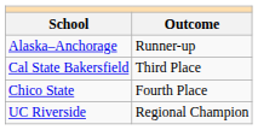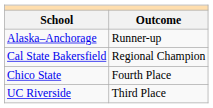Cal State Bakersfield | Outcome: Third Place -> Regional Champion
UC Riverside | Outcome: Regional Champion -> Third Place
